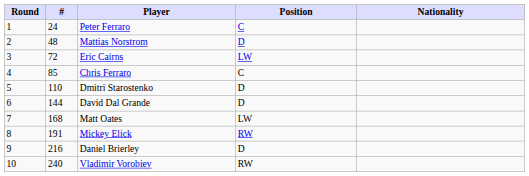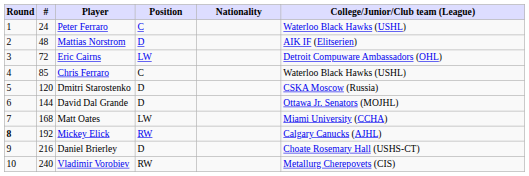+ column: College/Junior/Club team (League) | Waterloo Black Hawks (USHL) | AIK IF (Elitserien) | Detroit Compuware Ambassadors (OHL) | Waterloo Black Hawks (USHL) | CSKA Moscow (Russia) | Ottawa Jr. Senators (MOJHL) | Miami University (CCHA) | Calgary Canucks (AJHL) | Choate Rosemary Hall (USHS-CT) | Metallurg Cherepovets (CIS)
Dmitri Starostenko | #: 110 -> 120
Mickey Elick | Round: normal -> bold
Mickey Elick | #: 191 -> 192
